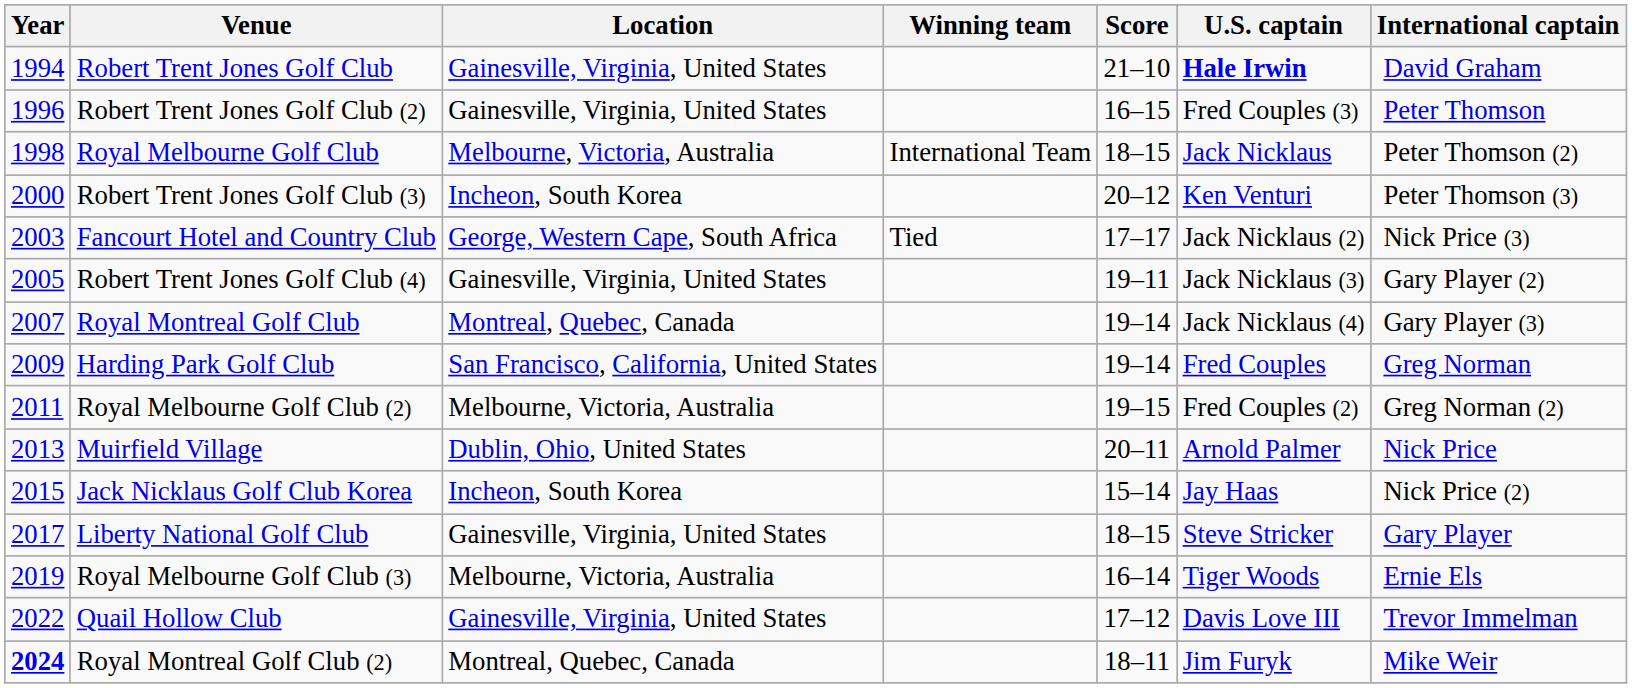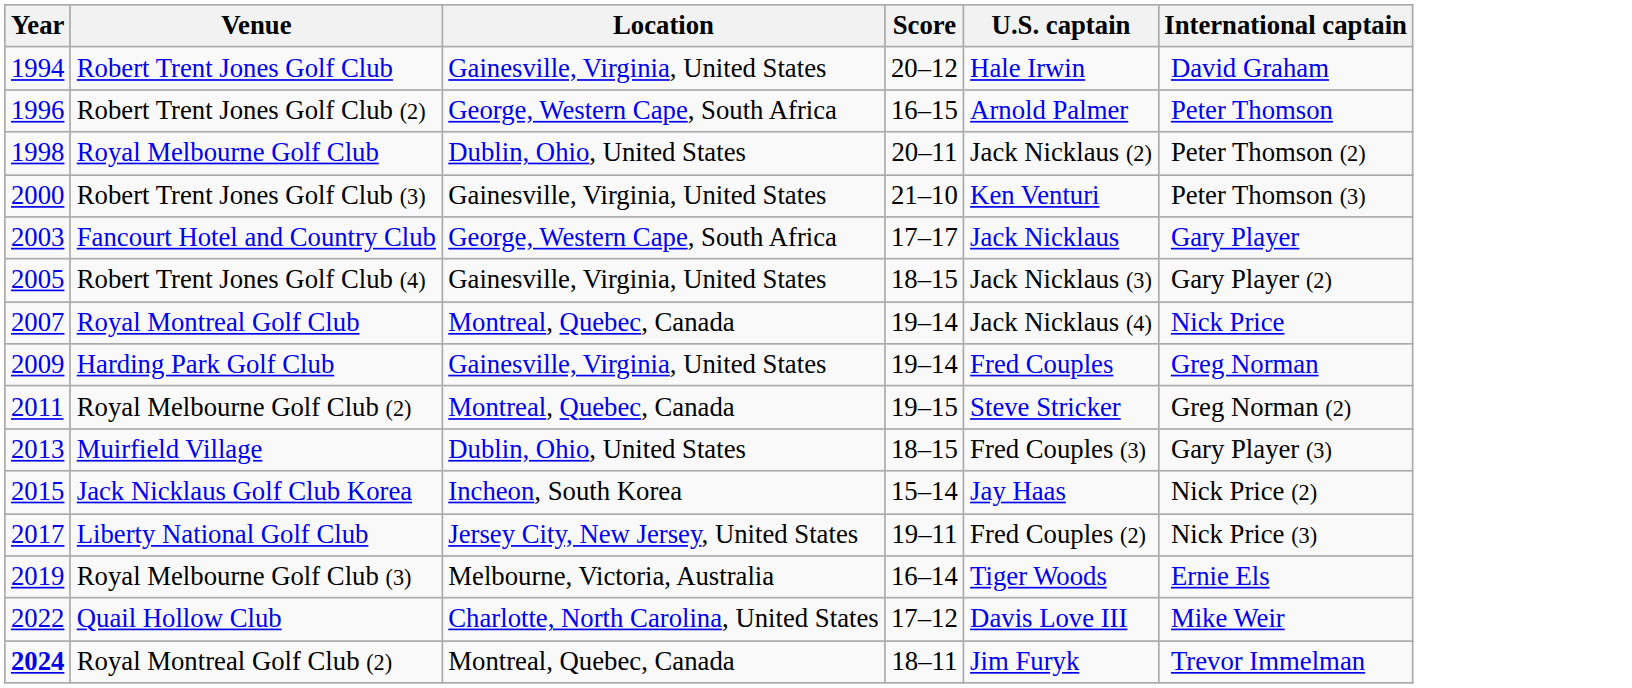- column: Winning team | International Team | Tied
Robert Trent Jones Golf Club | Score: 21–10 -> 20–12
Robert Trent Jones Golf Club | U.S. captain: bold -> normal
Robert Trent Jones Golf Club (2) | Location: Gainesville, Virginia, United States -> George, Western Cape, South Africa
Robert Trent Jones Golf Club (2) | U.S. captain: Fred Couples (3) -> Arnold Palmer
Royal Melbourne Golf Club | Location: Melbourne, Victoria, Australia -> Dublin, Ohio, United States
Royal Melbourne Golf Club | Score: 18–15 -> 20–11
Royal Melbourne Golf Club | U.S. captain: Jack Nicklaus -> Jack Nicklaus (2)
Robert Trent Jones Golf Club (3) | Location: Incheon, South Korea -> Gainesville, Virginia, United States
Robert Trent Jones Golf Club (3) | Score: 20–12 -> 21–10
Fancourt Hotel and Country Club | U.S. captain: Jack Nicklaus (2) -> Jack Nicklaus
Fancourt Hotel and Country Club | International captain: Nick Price (3) -> Gary Player
Robert Trent Jones Golf Club (4) | Score: 19–11 -> 18–15
Royal Montreal Golf Club | International captain: Gary Player (3) -> Nick Price
Harding Park Golf Club | Location: San Francisco, California, United States -> Gainesville, Virginia, United States
Royal Melbourne Golf Club (2) | Location: Melbourne, Victoria, Australia -> Montreal, Quebec, Canada
Royal Melbourne Golf Club (2) | U.S. captain: Fred Couples (2) -> Steve Stricker
Muirfield Village | Score: 20–11 -> 18–15
Muirfield Village | U.S. captain: Arnold Palmer -> Fred Couples (3)
Muirfield Village | International captain: Nick Price -> Gary Player (3)
Liberty National Golf Club | Location: Gainesville, Virginia, United States -> Jersey City, New Jersey, United States
Liberty National Golf Club | Score: 18–15 -> 19–11
Liberty National Golf Club | U.S. captain: Steve Stricker -> Fred Couples (2)
Liberty National Golf Club | International captain: Gary Player -> Nick Price (3)
Quail Hollow Club | Location: Gainesville, Virginia, United States -> Charlotte, North Carolina, United States
Quail Hollow Club | International captain: Trevor Immelman -> Mike Weir
Royal Montreal Golf Club (2) | International captain: Mike Weir -> Trevor Immelman
